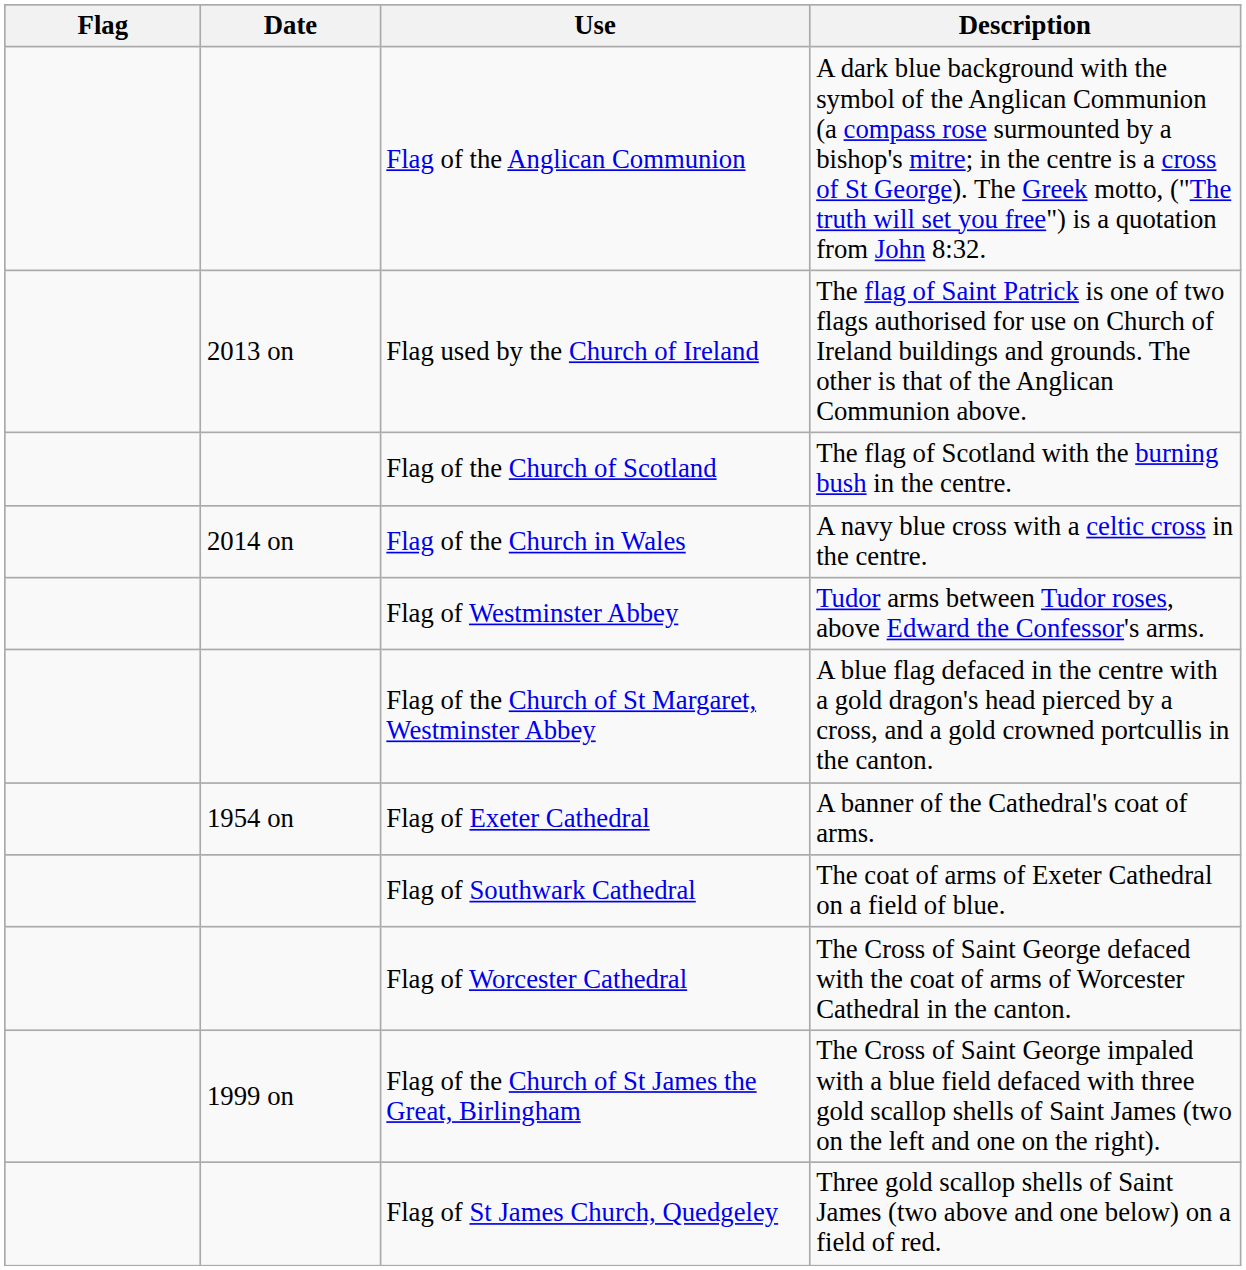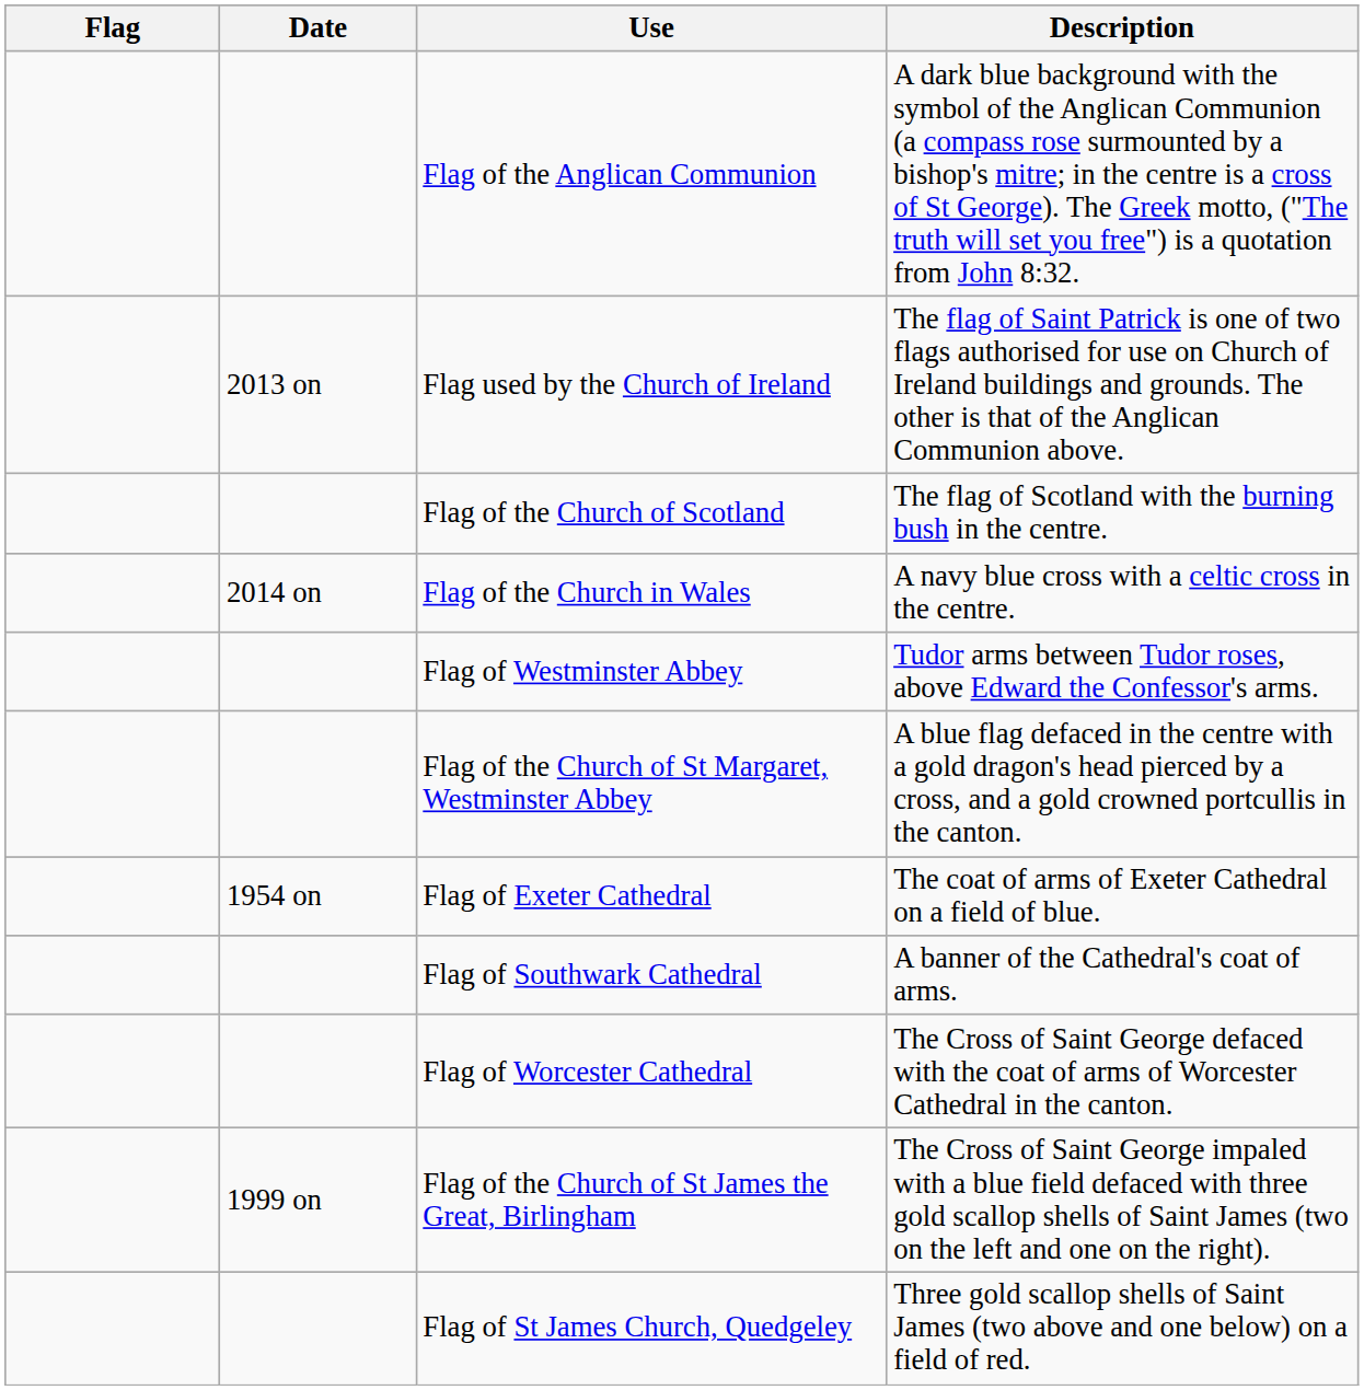Flag of Exeter Cathedral | Description: A banner of the Cathedral's coat of arms. -> The coat of arms of Exeter Cathedral on a field of blue.
Flag of Southwark Cathedral | Description: The coat of arms of Exeter Cathedral on a field of blue. -> A banner of the Cathedral's coat of arms.
